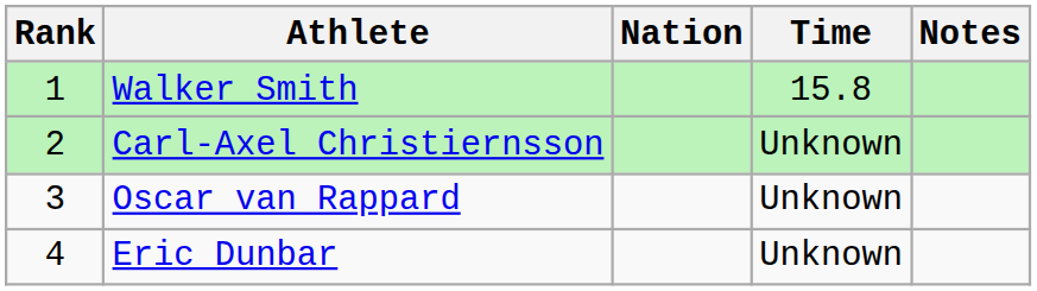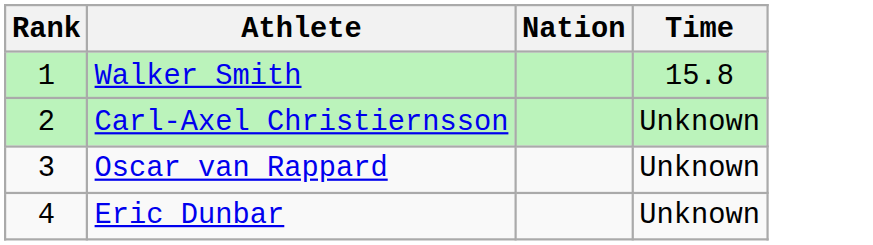- column: Notes
